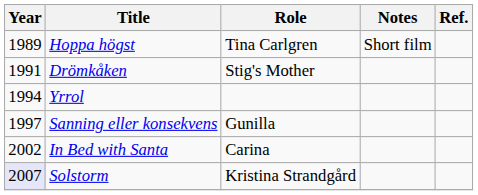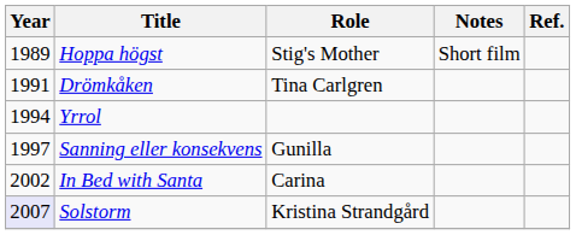Hoppa högst | Role: Tina Carlgren -> Stig's Mother
Drömkåken | Role: Stig's Mother -> Tina Carlgren
